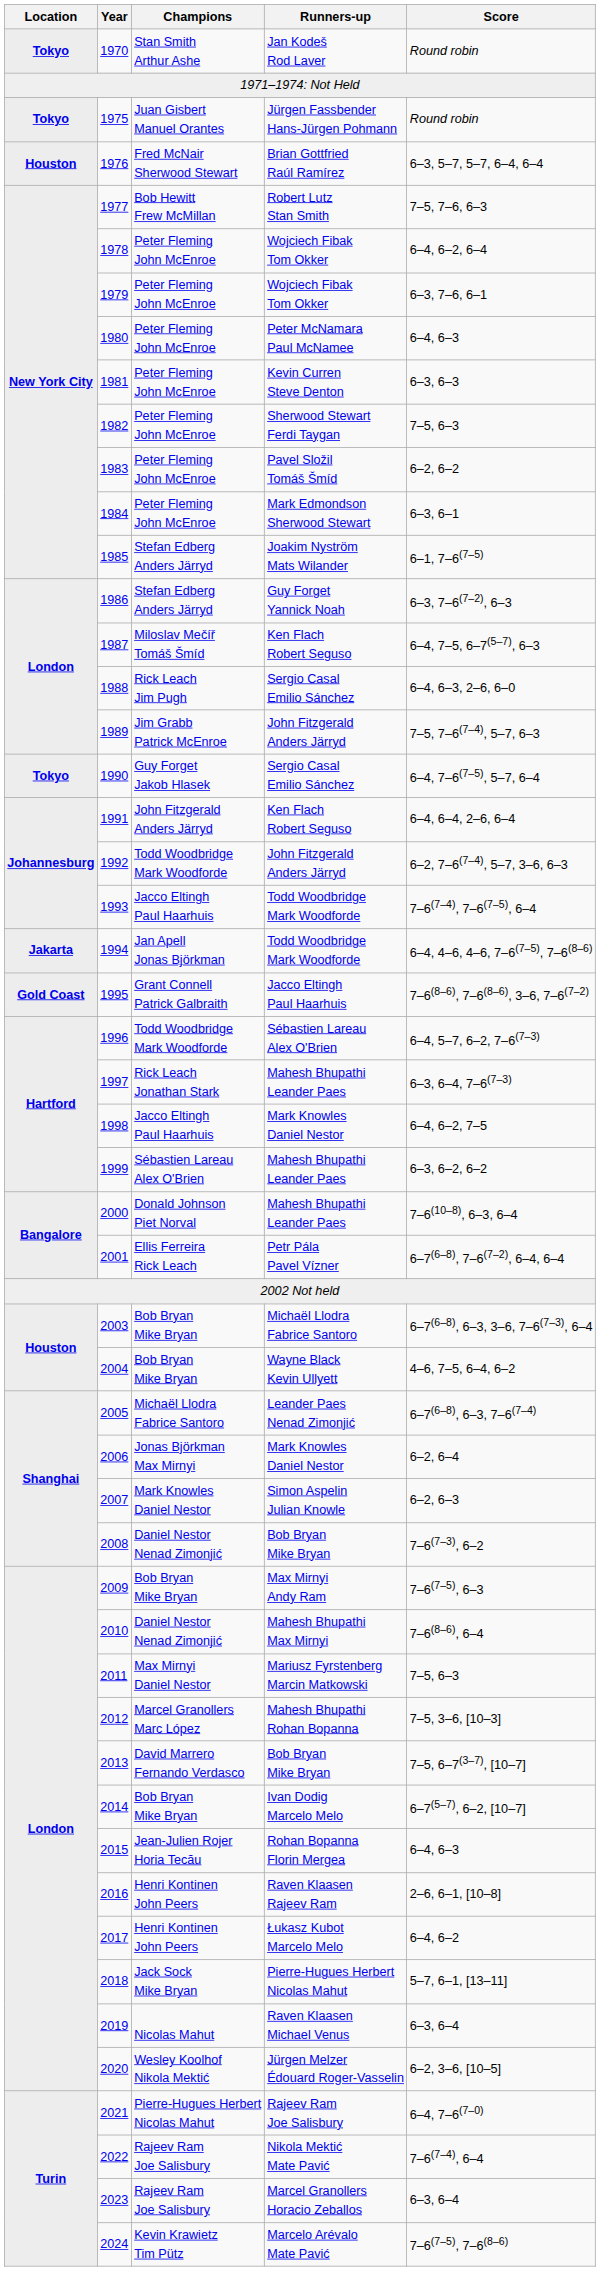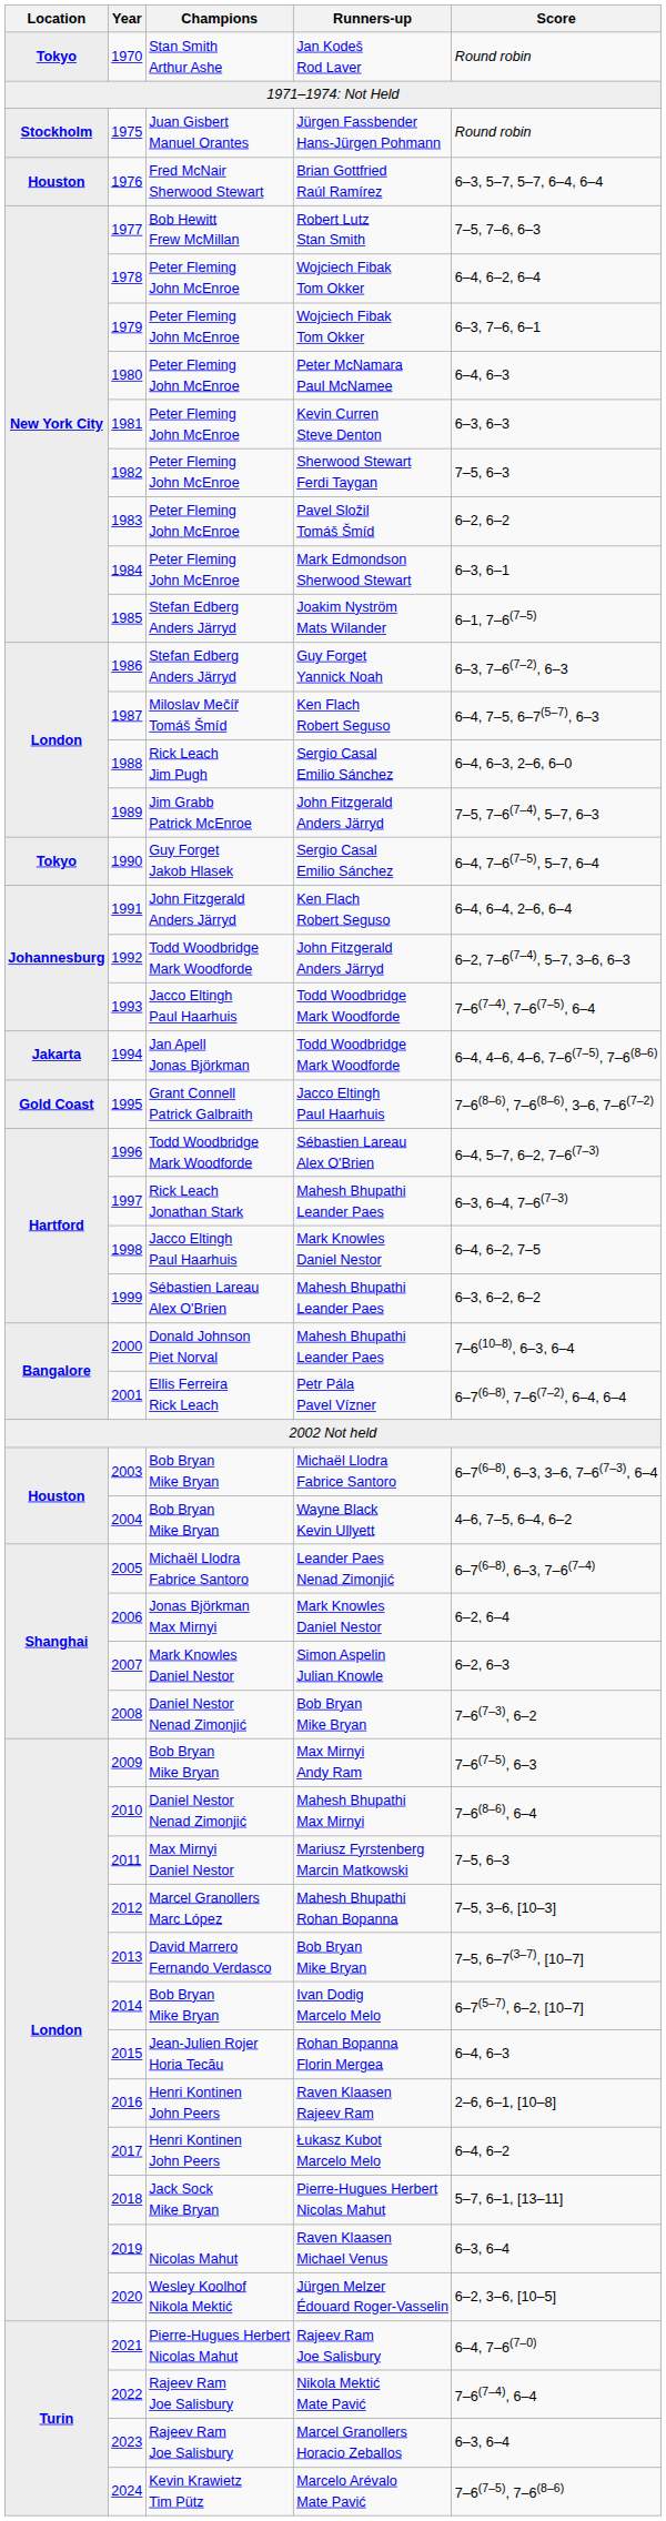1975 | Location: Tokyo -> Stockholm
